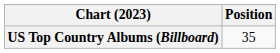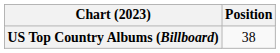US Top Country Albums (Billboard) | Position: 35 -> 38
